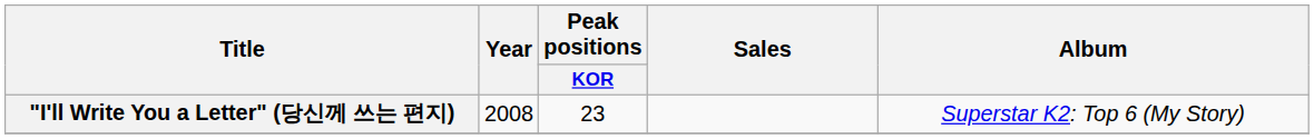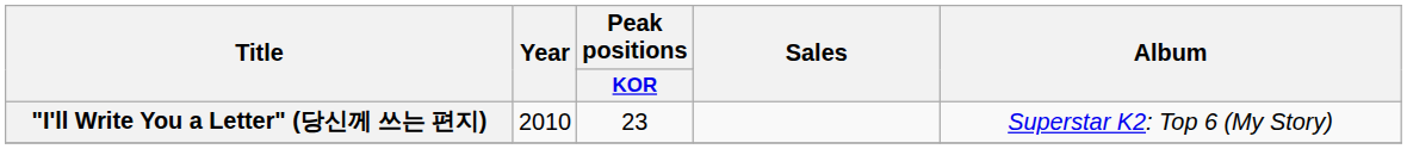"I'll Write You a Letter" (당신께 쓰는 편지) | Year: 2008 -> 2010
